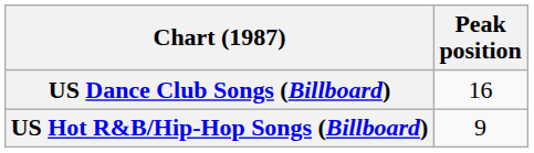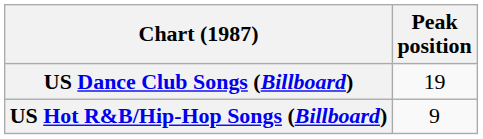US Dance Club Songs (Billboard) | Peak position: 16 -> 19
